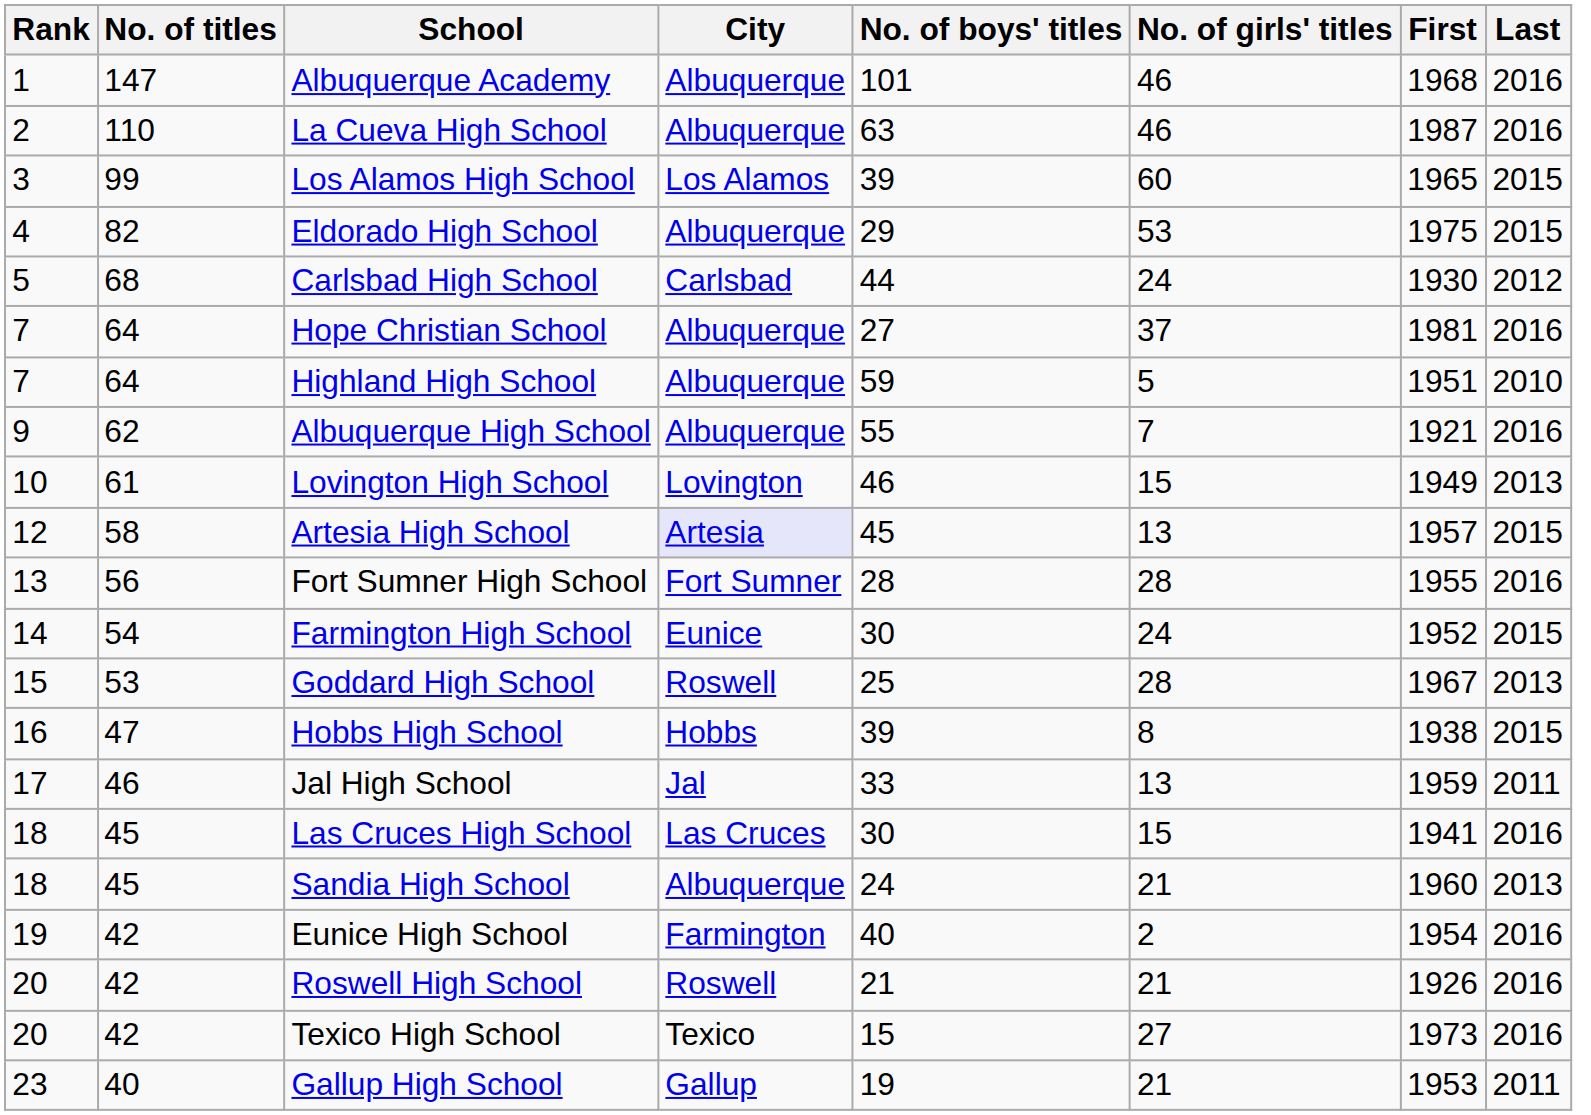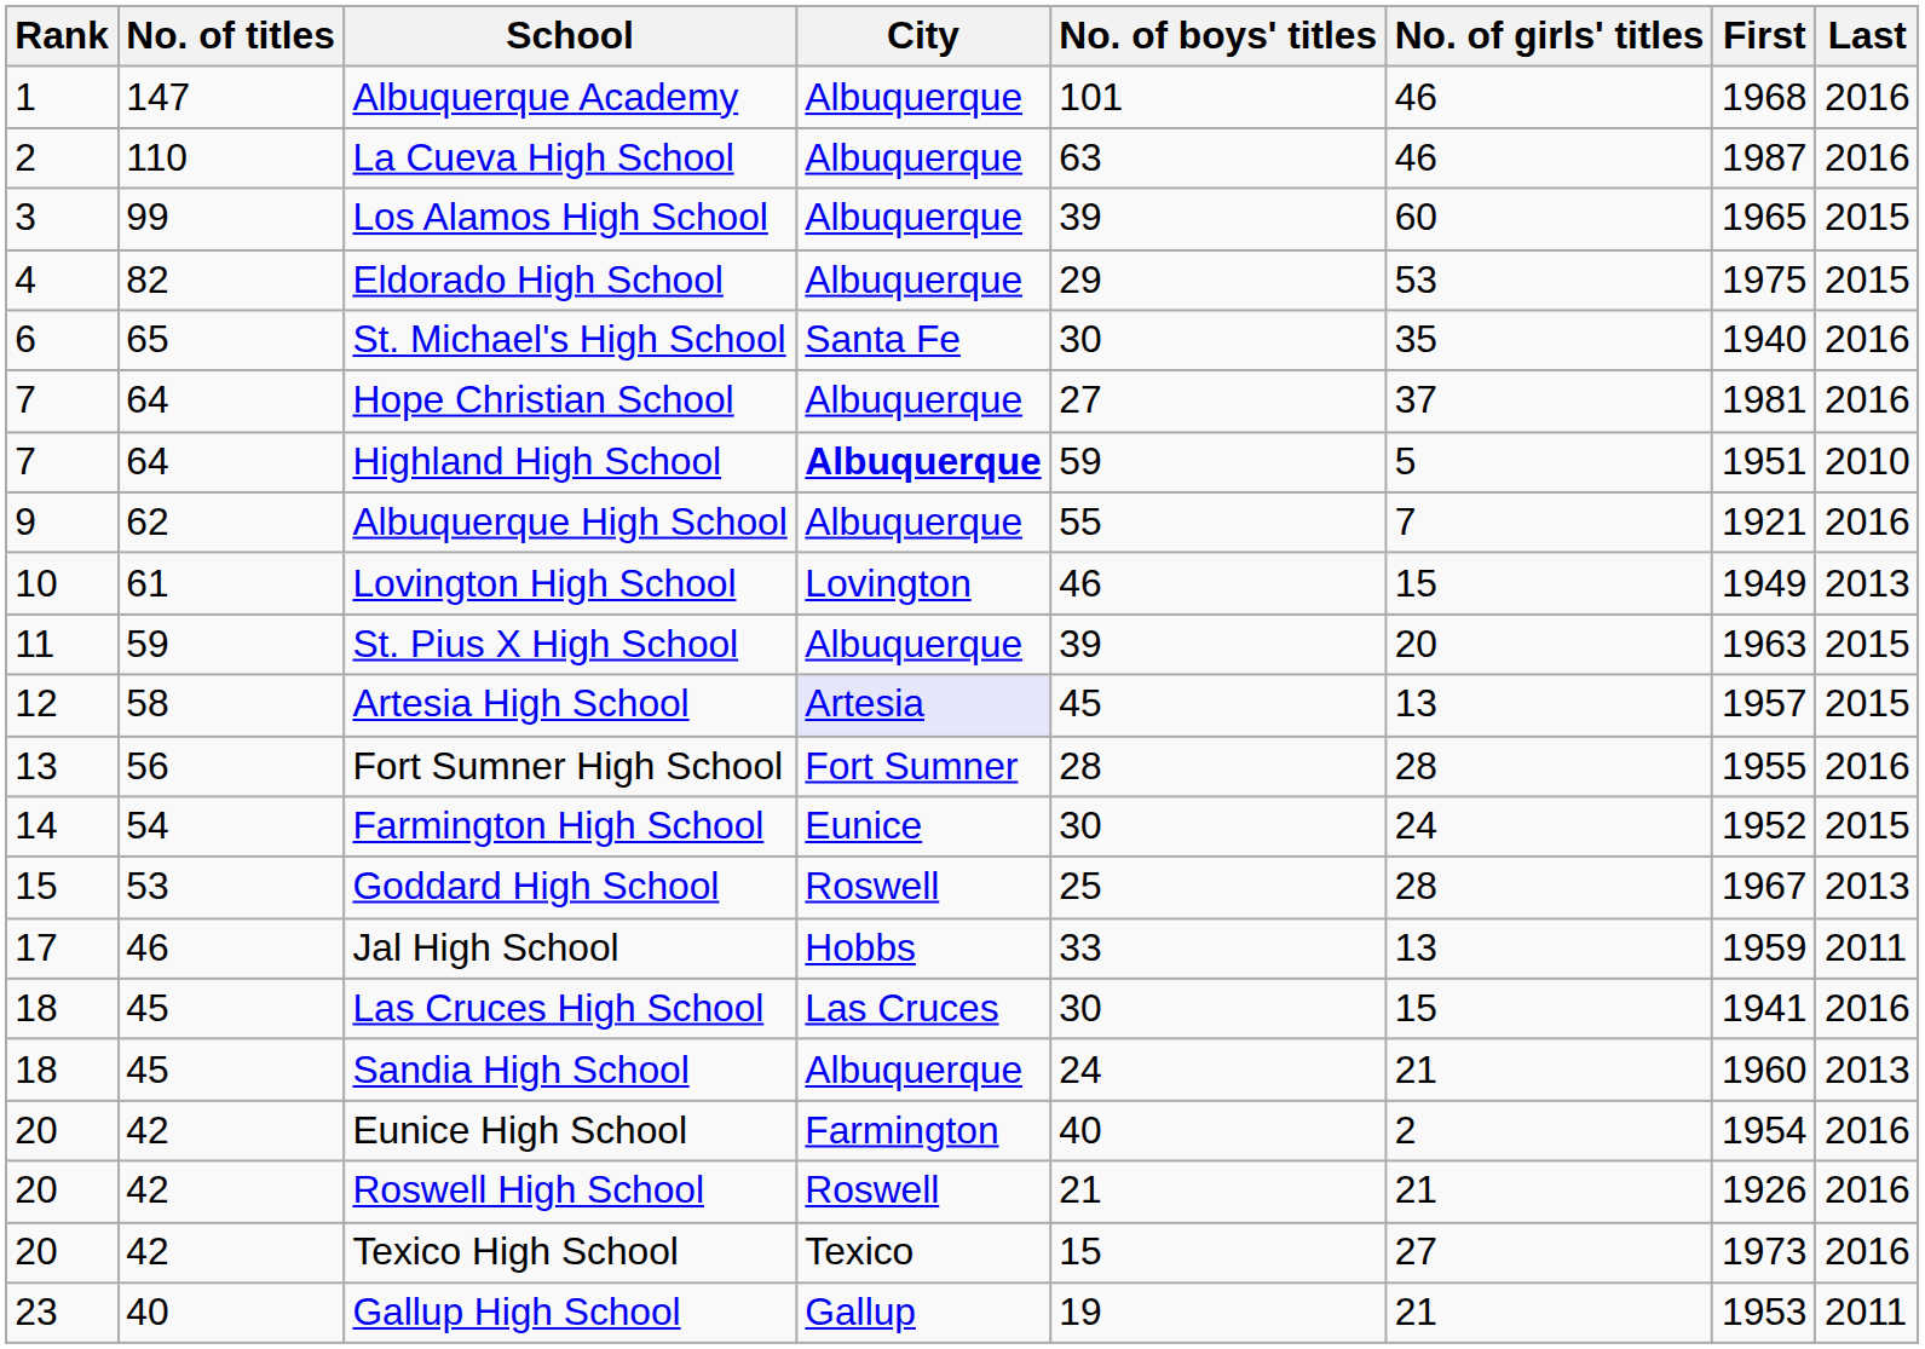Los Alamos High School | City: Los Alamos -> Albuquerque
- row: 5 | 68 | Carlsbad High School | Carlsbad | 44 | 24 | 1930 | 2012
+ row: 6 | 65 | St. Michael's High School | Santa Fe | 30 | 35 | 1940 | 2016
Highland High School | City: normal -> bold
+ row: 11 | 59 | St. Pius X High School | Albuquerque | 39 | 20 | 1963 | 2015
- row: 16 | 47 | Hobbs High School | Hobbs | 39 | 8 | 1938 | 2015
Jal High School | City: Jal -> Hobbs
Eunice High School | Rank: 19 -> 20
